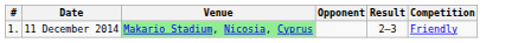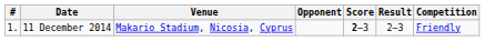+ column: Score | 2–3
11 December 2014 | Venue: lightgreen background -> no background
